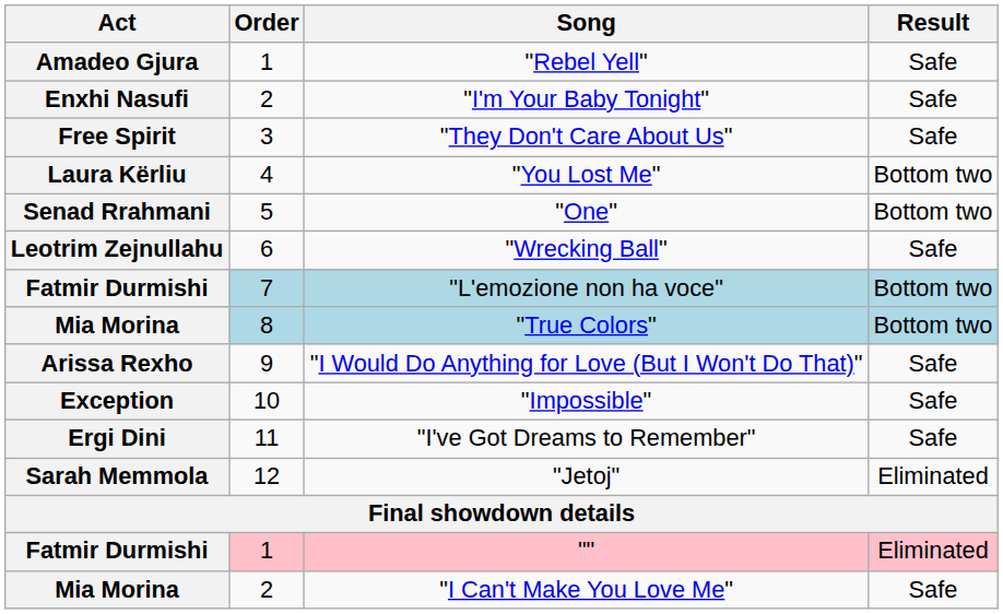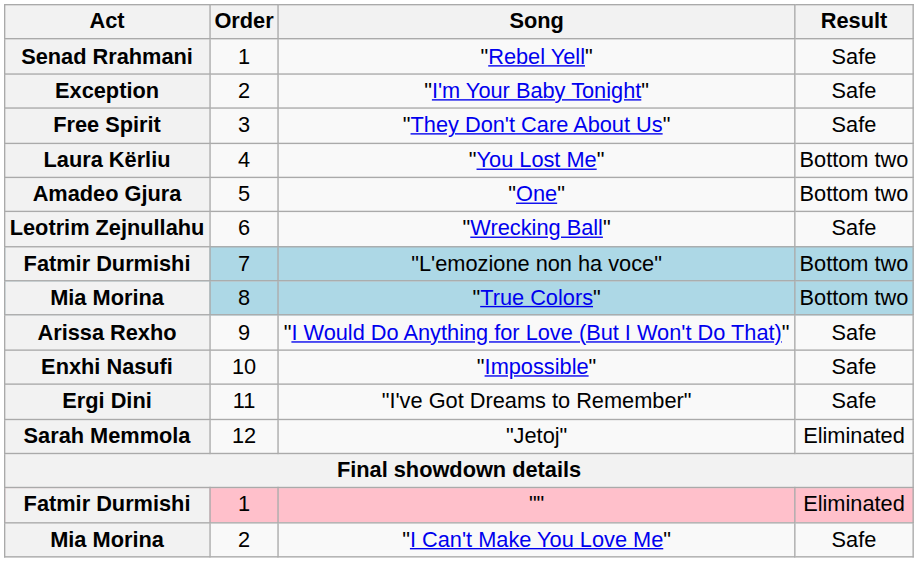"Rebel Yell" | Act: Amadeo Gjura -> Senad Rrahmani
"I'm Your Baby Tonight" | Act: Enxhi Nasufi -> Exception
"One" | Act: Senad Rrahmani -> Amadeo Gjura
"Impossible" | Act: Exception -> Enxhi Nasufi
